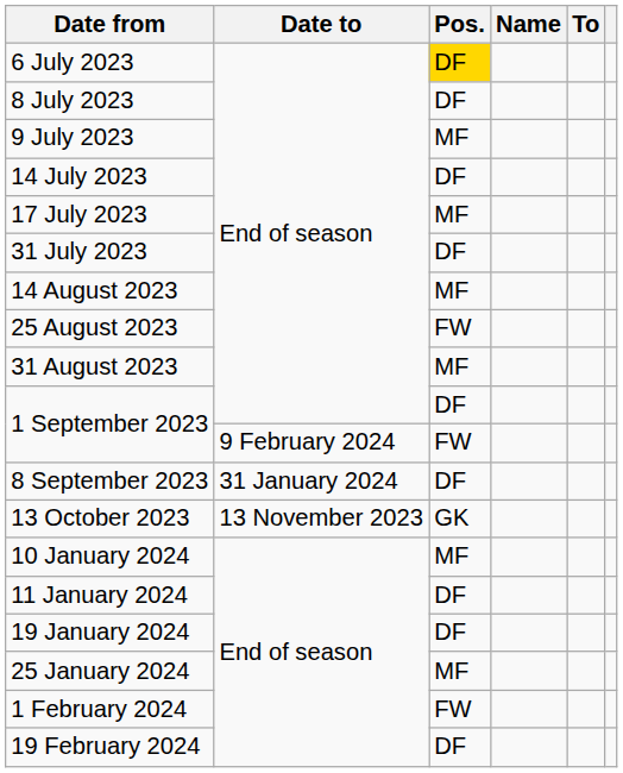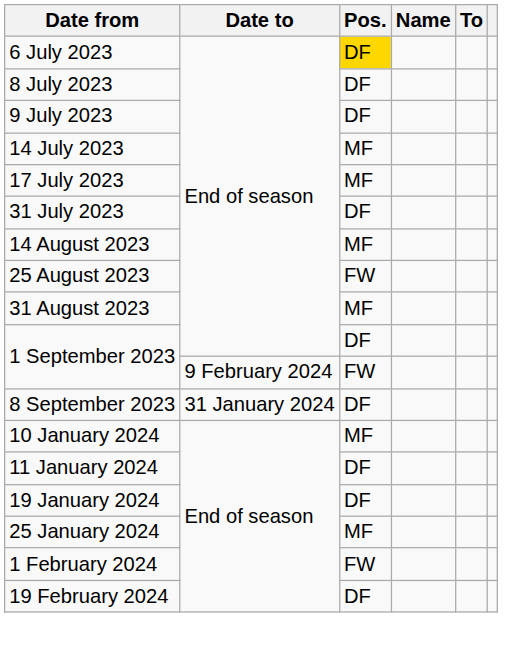9 July 2023 | Pos.: MF -> DF
14 July 2023 | Pos.: DF -> MF
- row: 13 October 2023 | 13 November 2023 | GK
